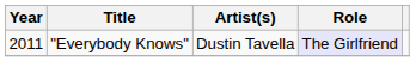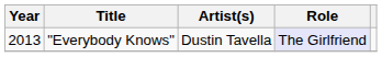"Everybody Knows" | Year: 2011 -> 2013
